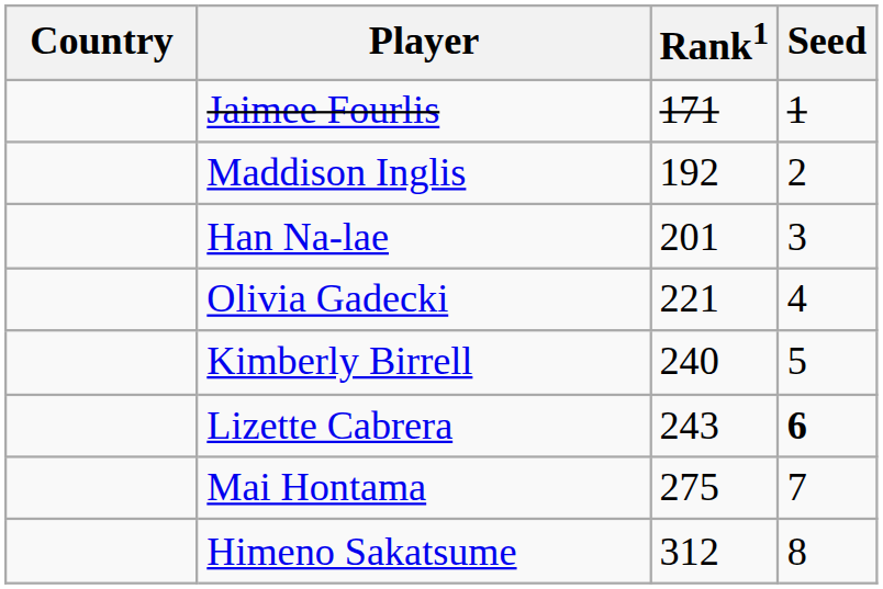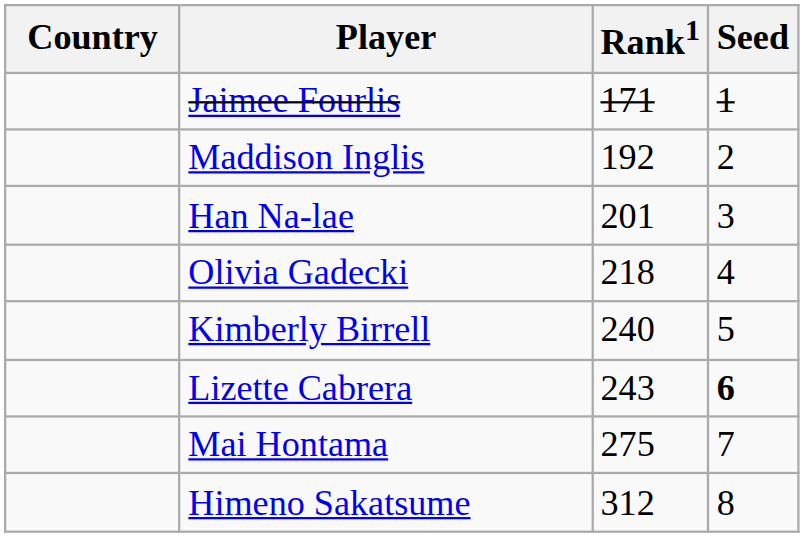Olivia Gadecki | Rank1: 221 -> 218
